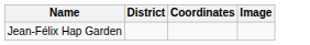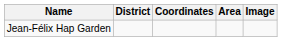+ column: Area
